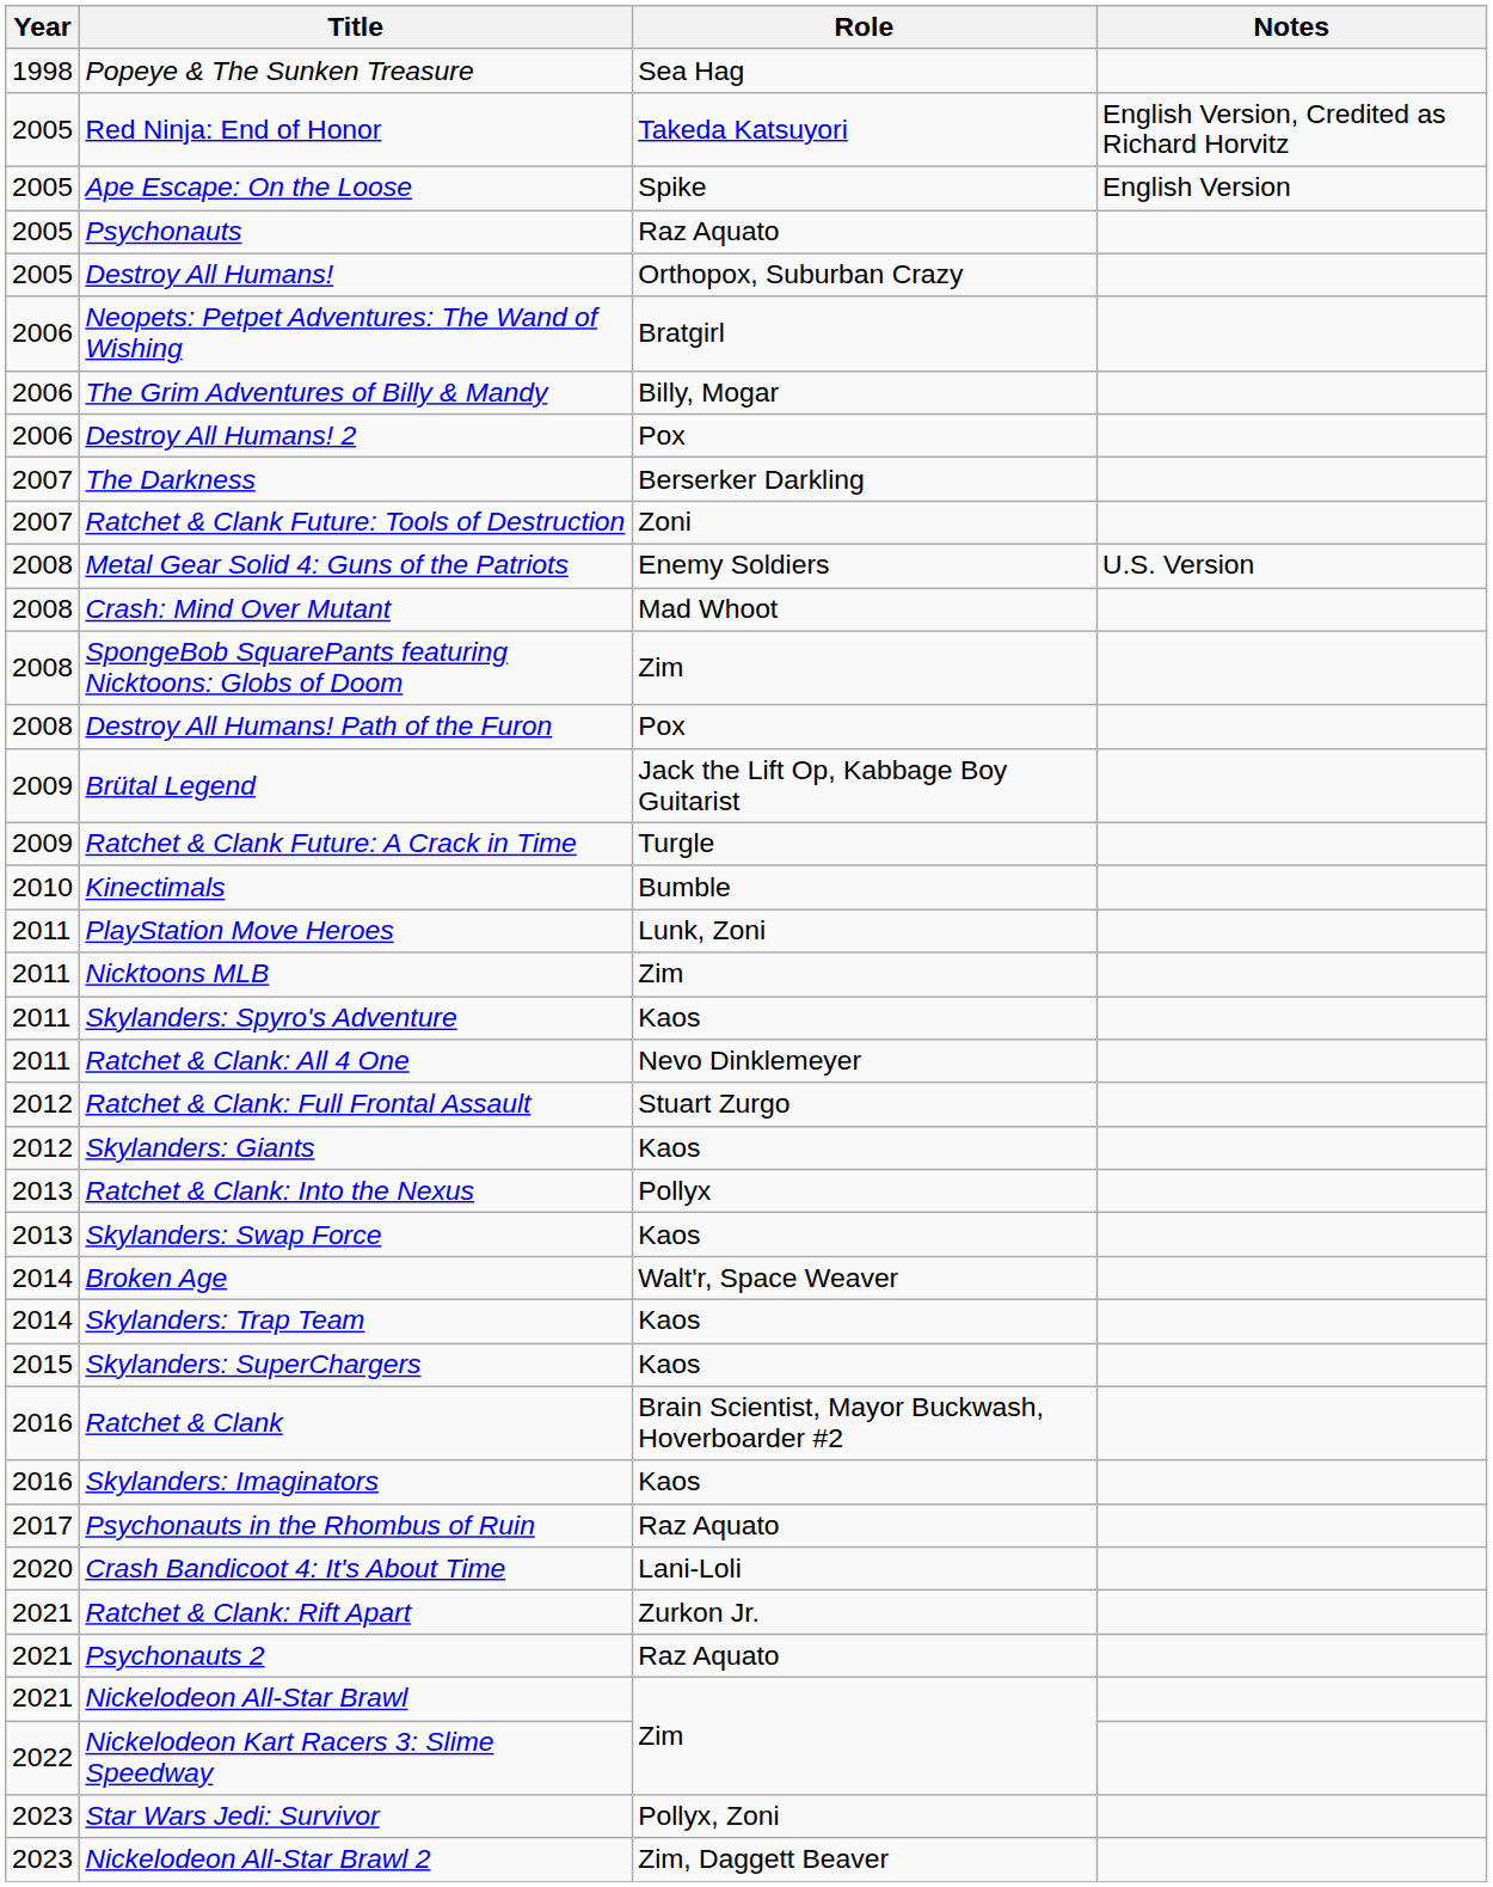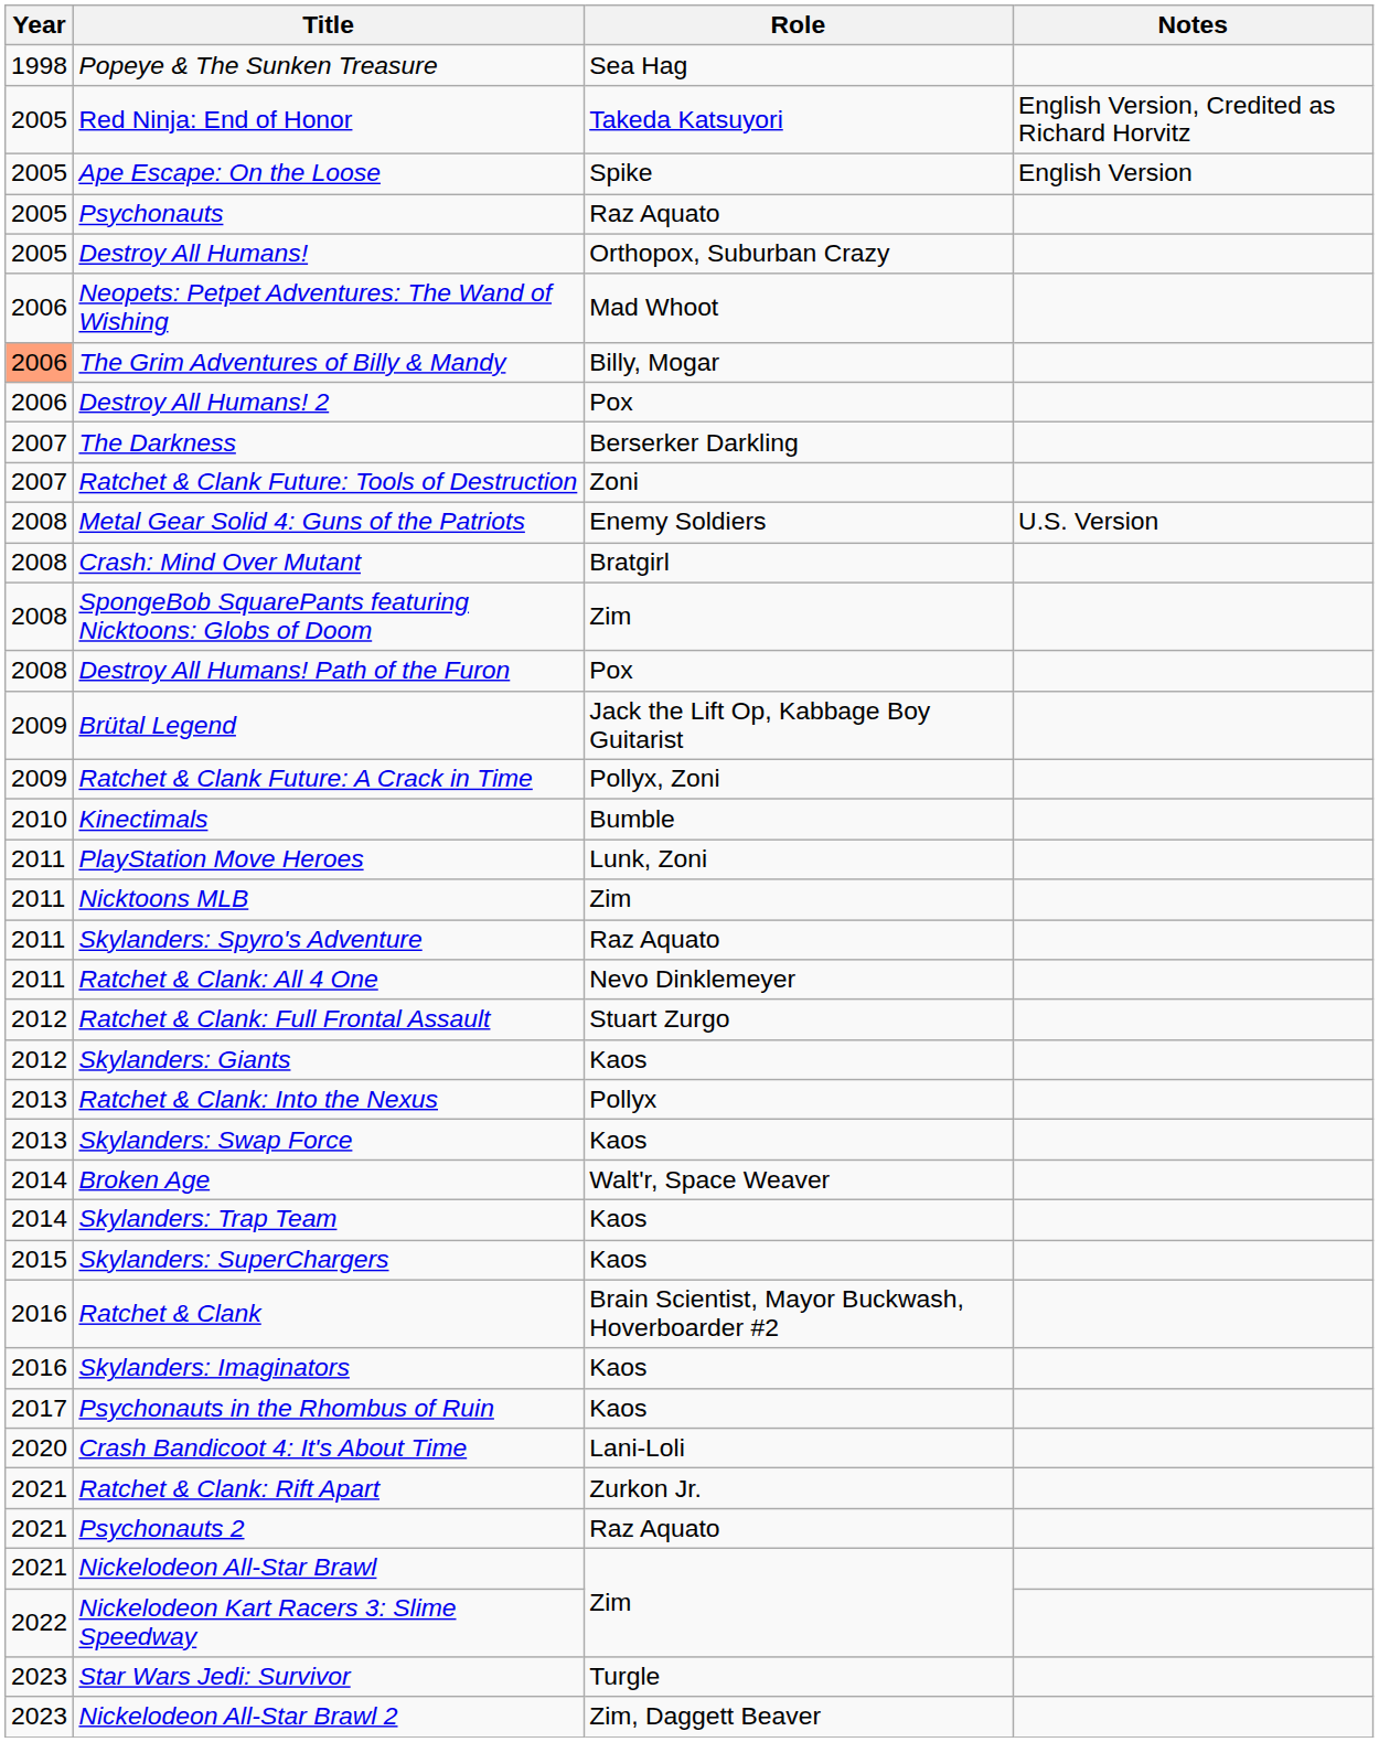Neopets: Petpet Adventures: The Wand of Wishing | Role: Bratgirl -> Mad Whoot
The Grim Adventures of Billy & Mandy | Year: no background -> lightsalmon background
Crash: Mind Over Mutant | Role: Mad Whoot -> Bratgirl
Ratchet & Clank Future: A Crack in Time | Role: Turgle -> Pollyx, Zoni
Skylanders: Spyro's Adventure | Role: Kaos -> Raz Aquato
Psychonauts in the Rhombus of Ruin | Role: Raz Aquato -> Kaos
Star Wars Jedi: Survivor | Role: Pollyx, Zoni -> Turgle
